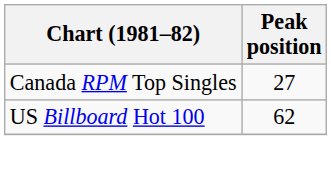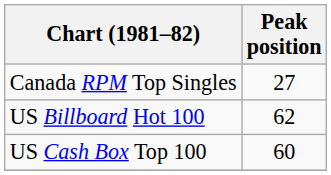+ row: US Cash Box Top 100 | 60
